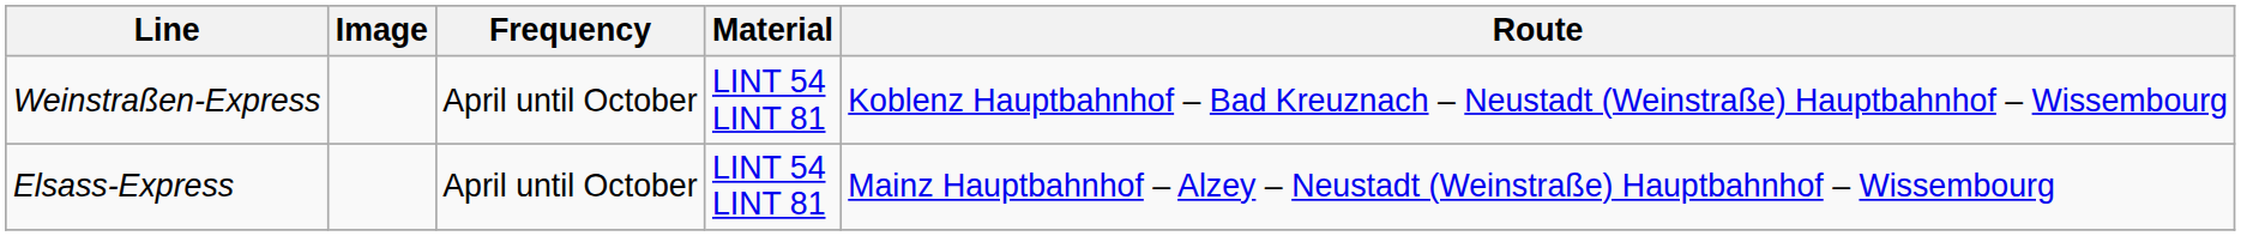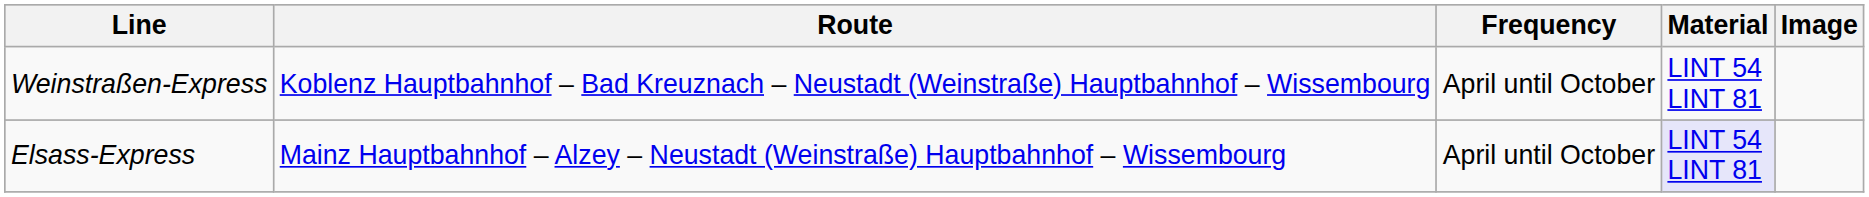columns swapped: Route <-> Image
Elsass-Express | Material: no background -> lavender background
